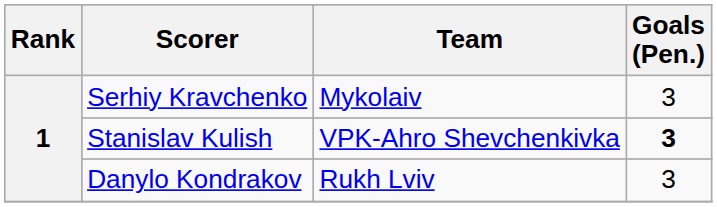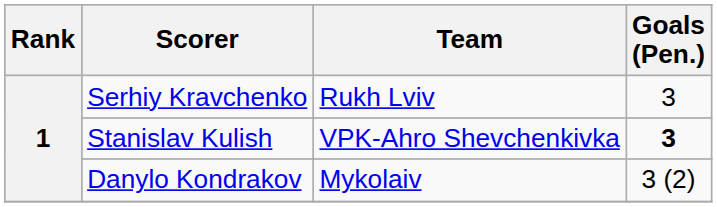Serhiy Kravchenko | Team: Mykolaiv -> Rukh Lviv
Danylo Kondrakov | Team: Rukh Lviv -> Mykolaiv
Danylo Kondrakov | Goals (Pen.): 3 -> 3 (2)
